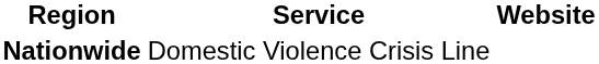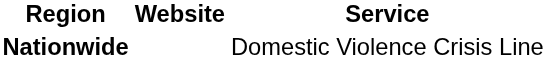columns swapped: Service <-> Website
